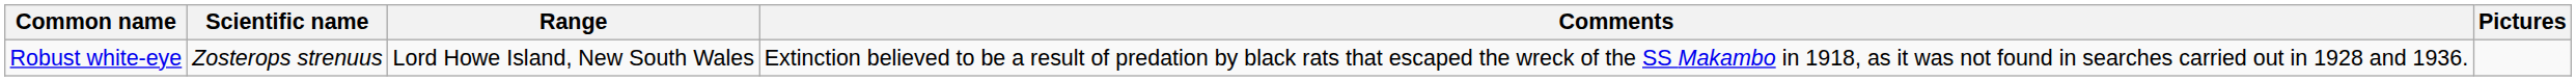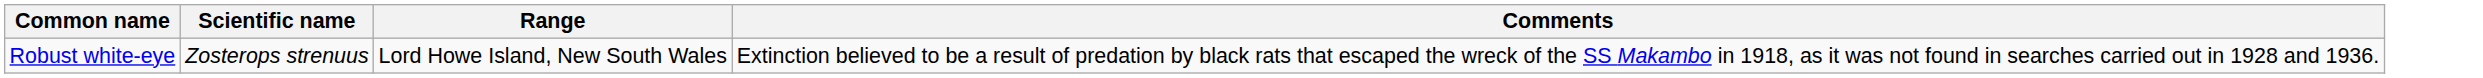- column: Pictures
